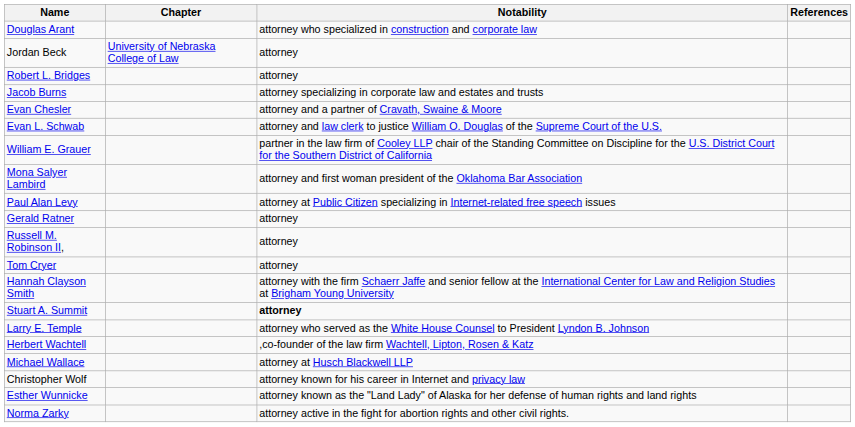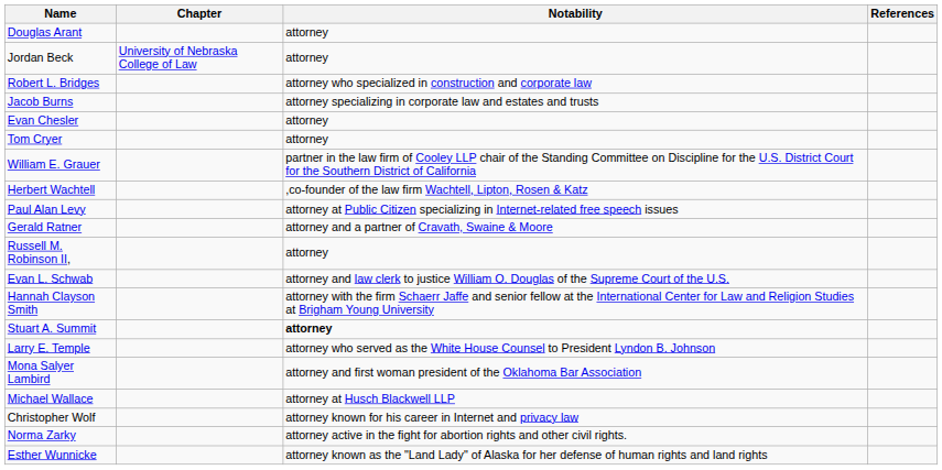Douglas Arant | Notability: attorney who specialized in construction and corporate law -> attorney
Robert L. Bridges | Notability: attorney -> attorney who specialized in construction and corporate law
Evan Chesler | Notability: attorney and a partner of Cravath, Swaine & Moore -> attorney
rows swapped: Tom Cryer <-> Evan L. Schwab
rows swapped: Mona Salyer Lambird <-> Herbert Wachtell
Gerald Ratner | Notability: attorney -> attorney and a partner of Cravath, Swaine & Moore
rows swapped: Esther Wunnicke <-> Norma Zarky
